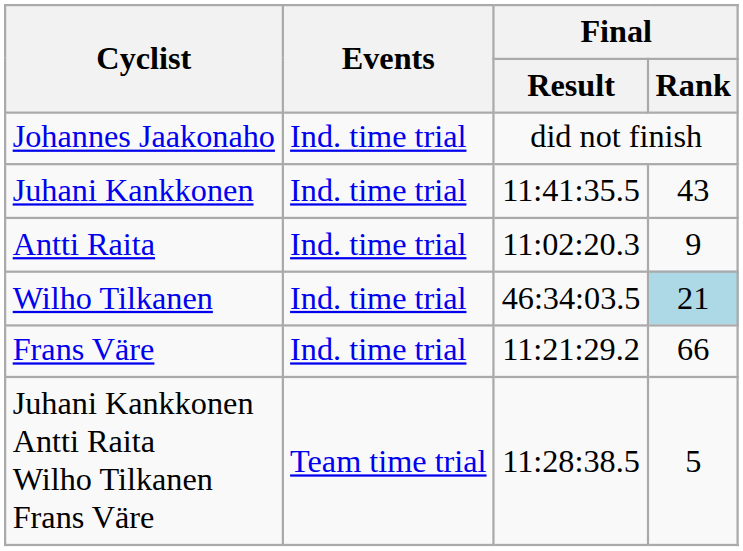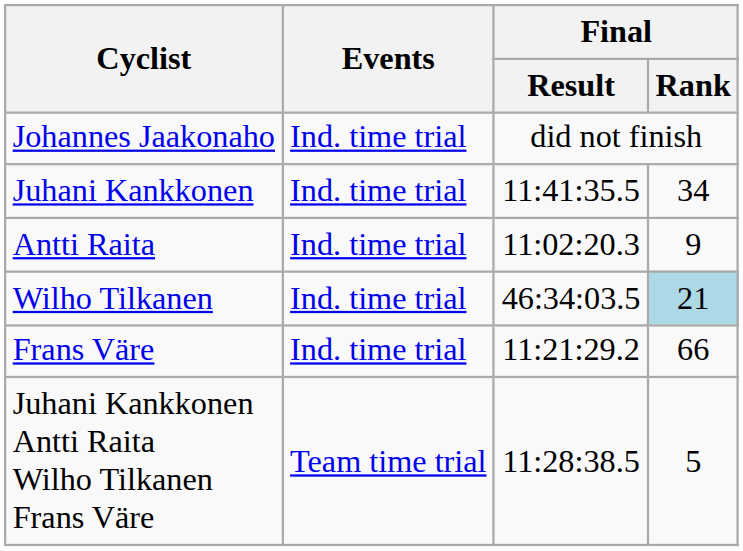Juhani Kankkonen | Final / Rank: 43 -> 34
